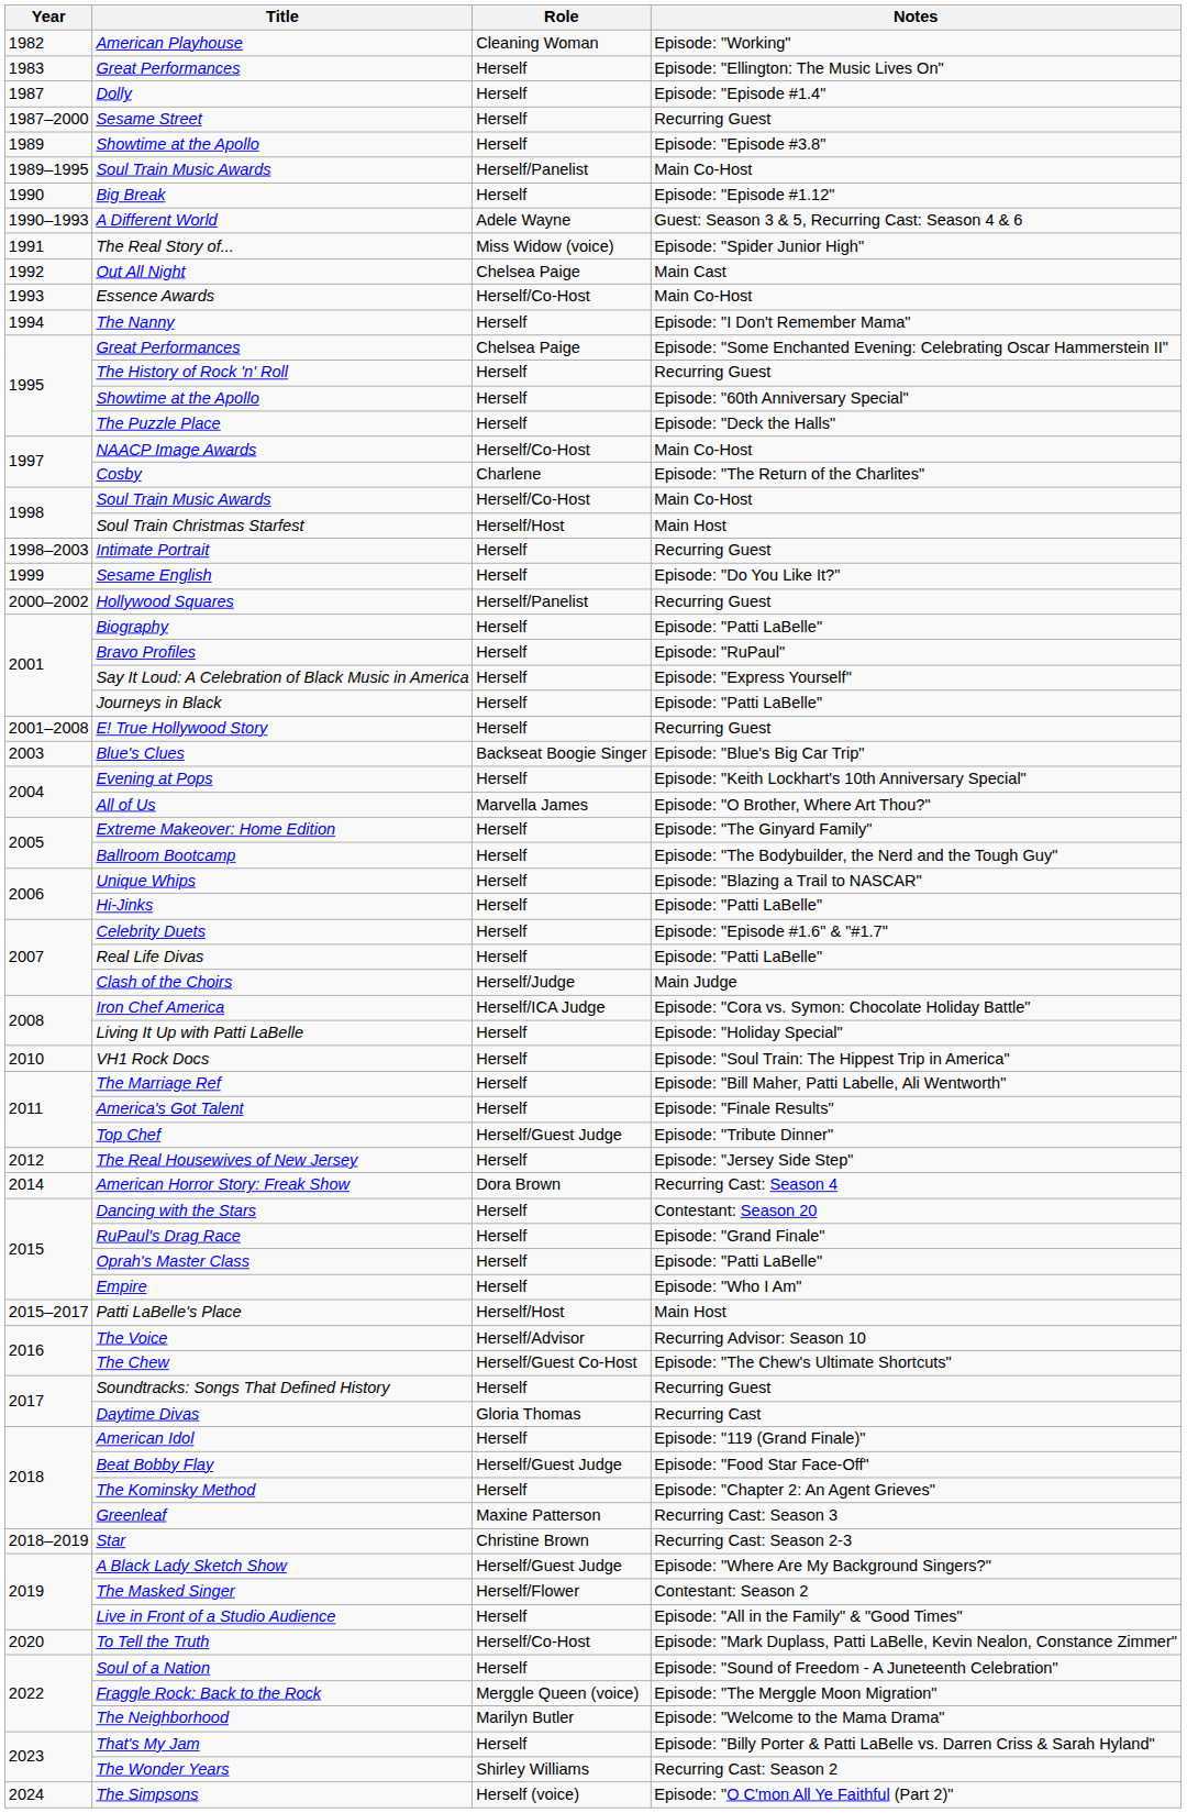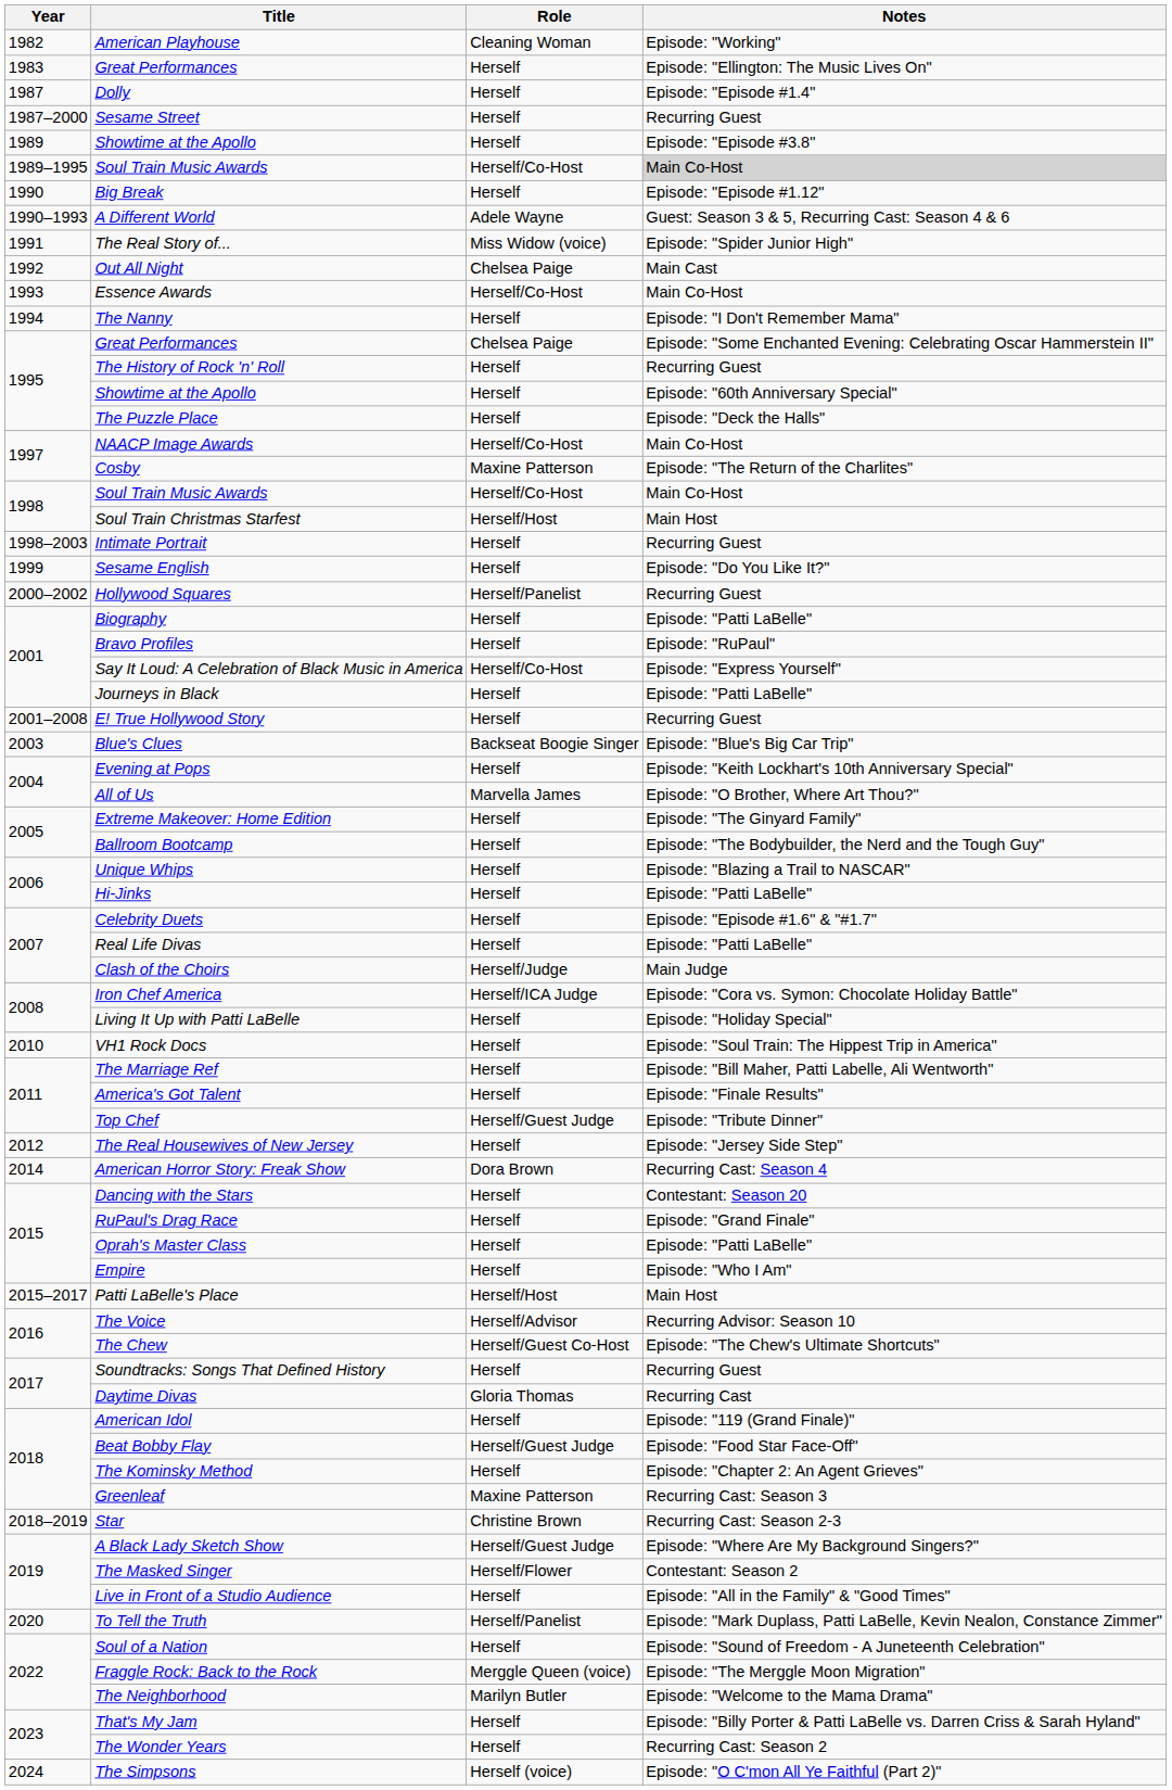1989–1995 / Soul Train Music Awards | Role: Herself/Panelist -> Herself/Co-Host
1989–1995 / Soul Train Music Awards | Notes: no background -> lightgrey background
Cosby | Role: Charlene -> Maxine Patterson
Say It Loud: A Celebration of Black Music in America | Role: Herself -> Herself/Co-Host
To Tell the Truth | Role: Herself/Co-Host -> Herself/Panelist
The Wonder Years | Role: Shirley Williams -> Herself
